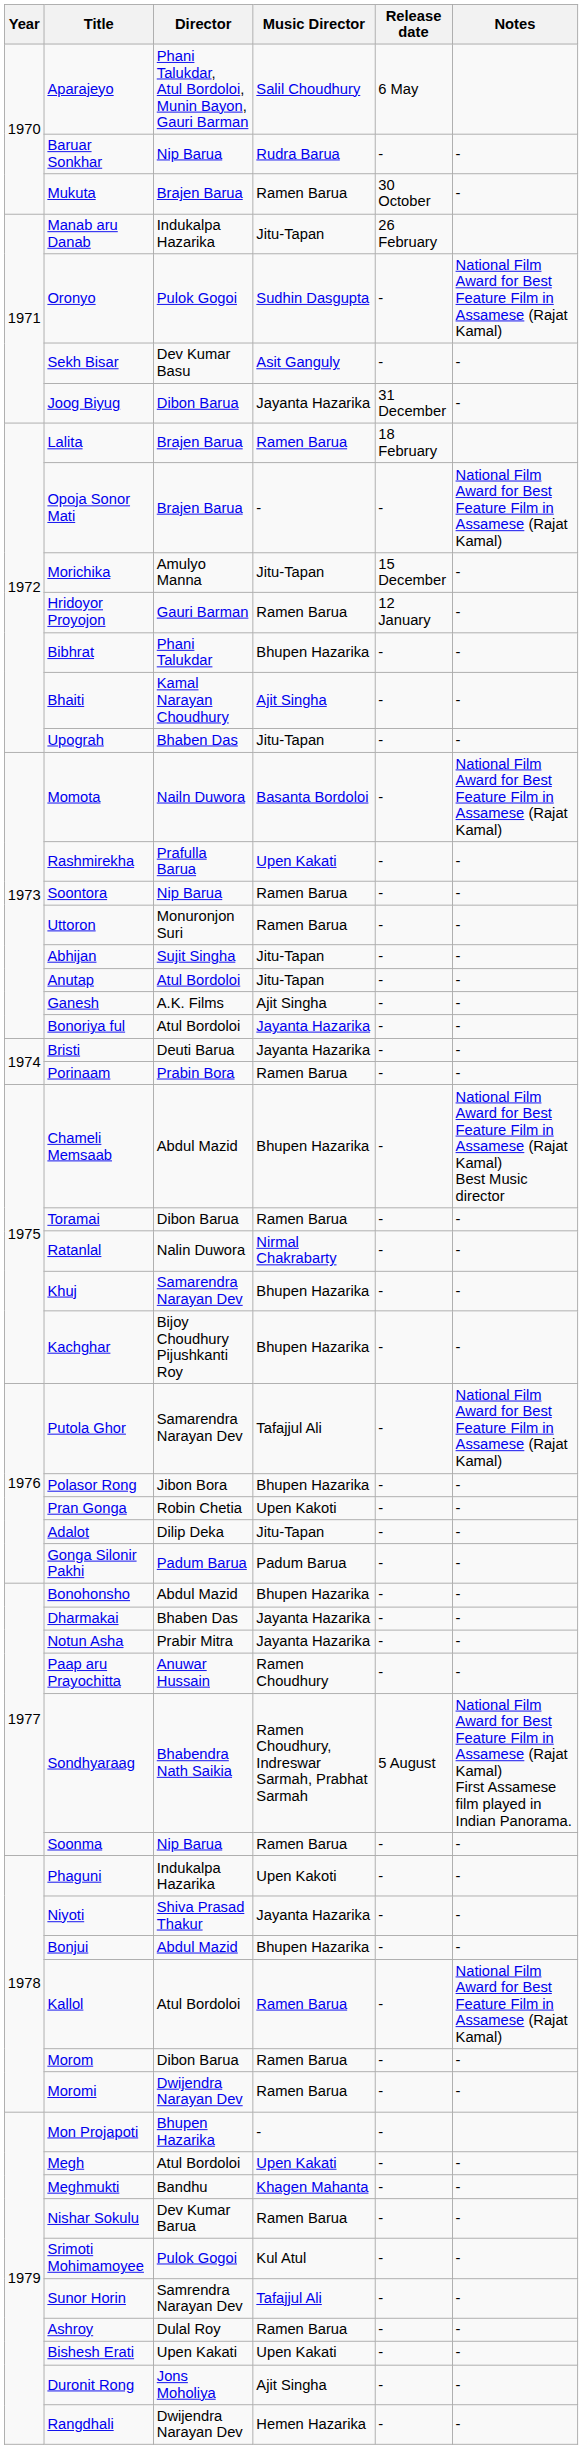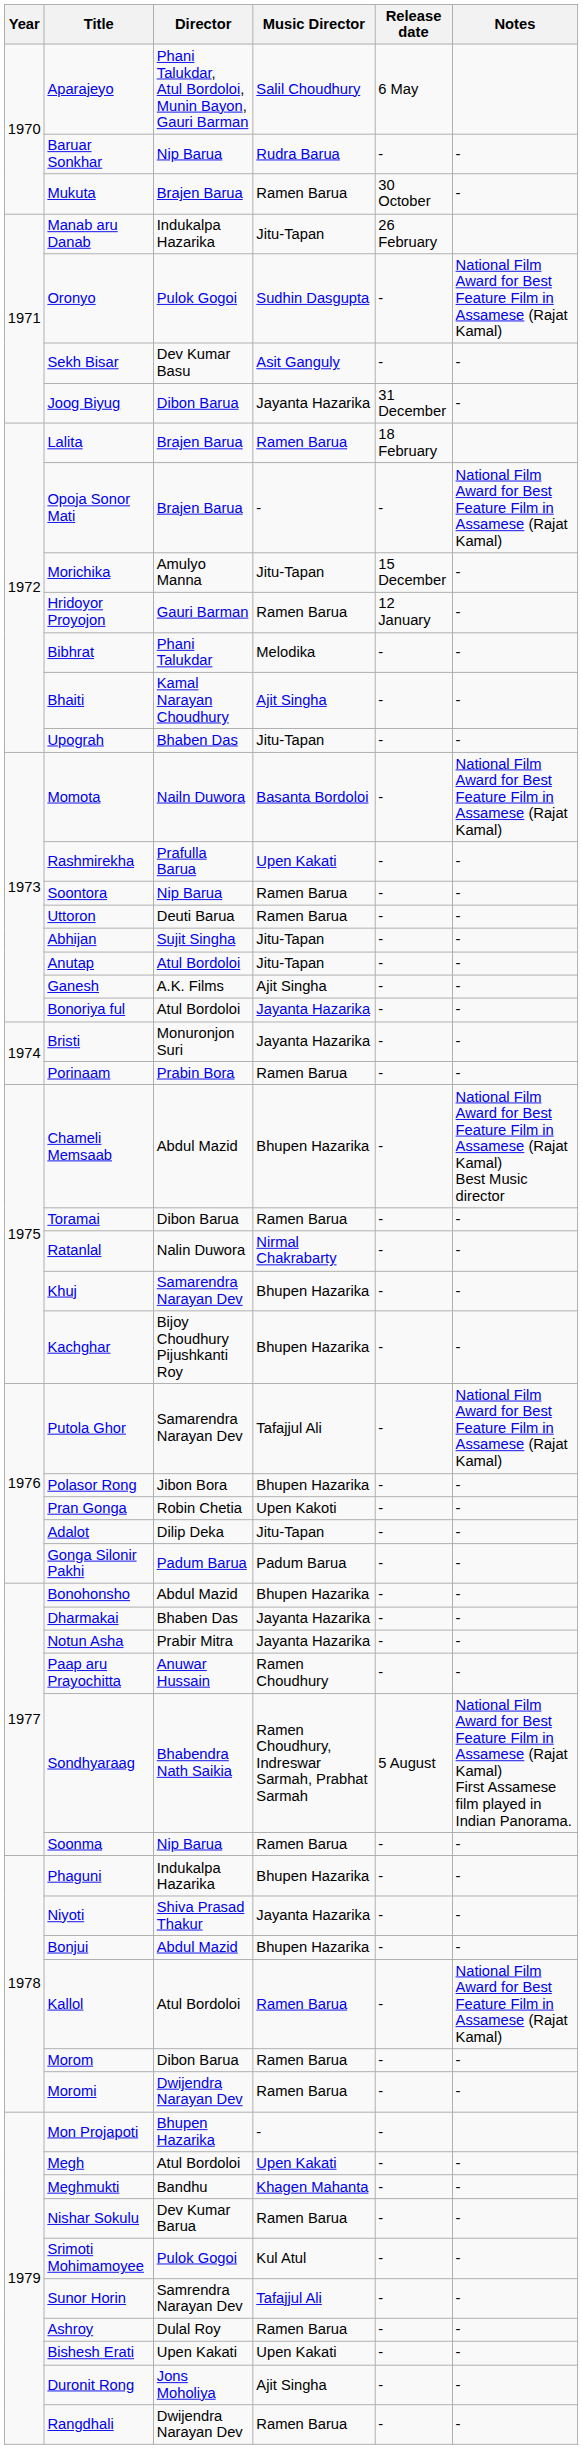Bibhrat | Music Director: Bhupen Hazarika -> Melodika
Uttoron | Director: Monuronjon Suri -> Deuti Barua
Bristi | Director: Deuti Barua -> Monuronjon Suri
Phaguni | Music Director: Upen Kakoti -> Bhupen Hazarika
Rangdhali | Music Director: Hemen Hazarika -> Ramen Barua
